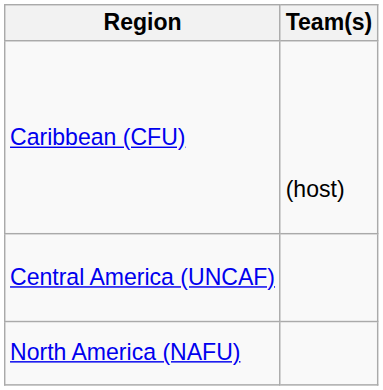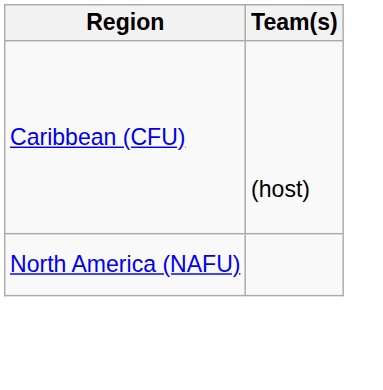- row: Central America (UNCAF)
